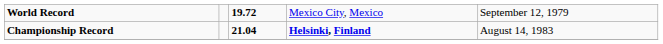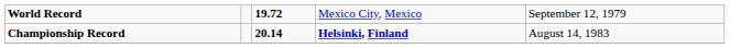Championship Record | column 3: 21.04 -> 20.14
